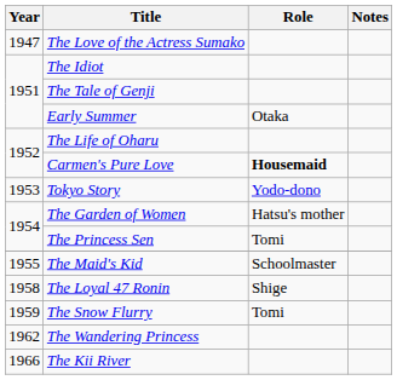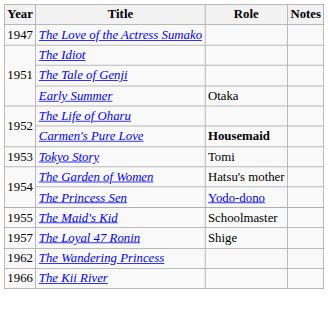Tokyo Story | Role: Yodo-dono -> Tomi
The Princess Sen | Role: Tomi -> Yodo-dono
The Loyal 47 Ronin | Year: 1958 -> 1957
- row: 1959 | The Snow Flurry | Tomi
